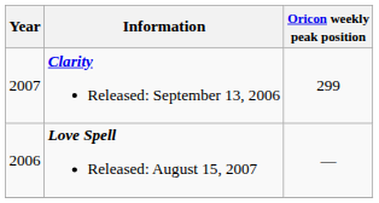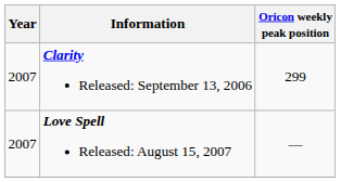Love Spell Released: August 15, 2007 | Year: 2006 -> 2007
